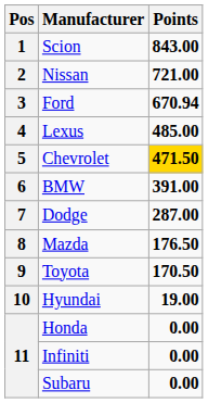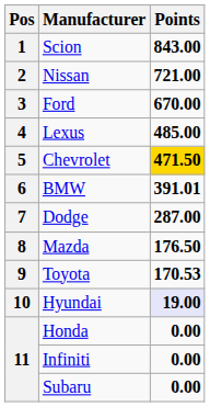Ford | Points: 670.94 -> 670.00
BMW | Points: 391.00 -> 391.01
Toyota | Points: 170.50 -> 170.53
Hyundai | Points: no background -> lavender background
